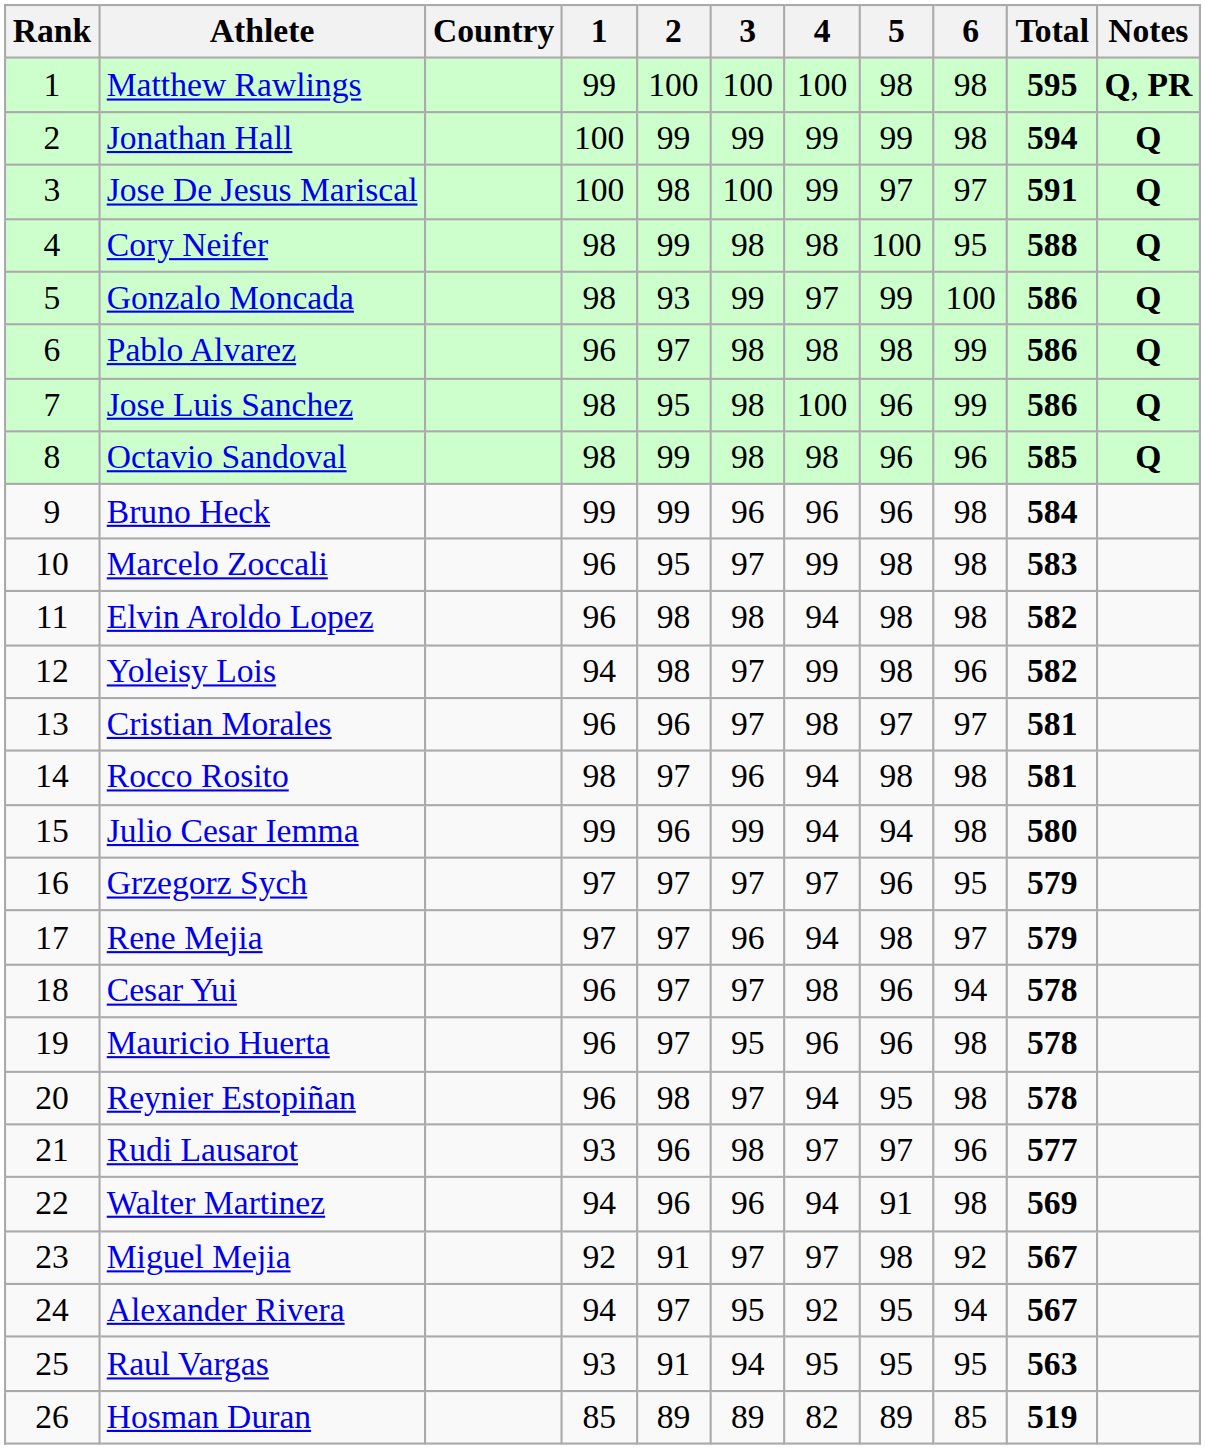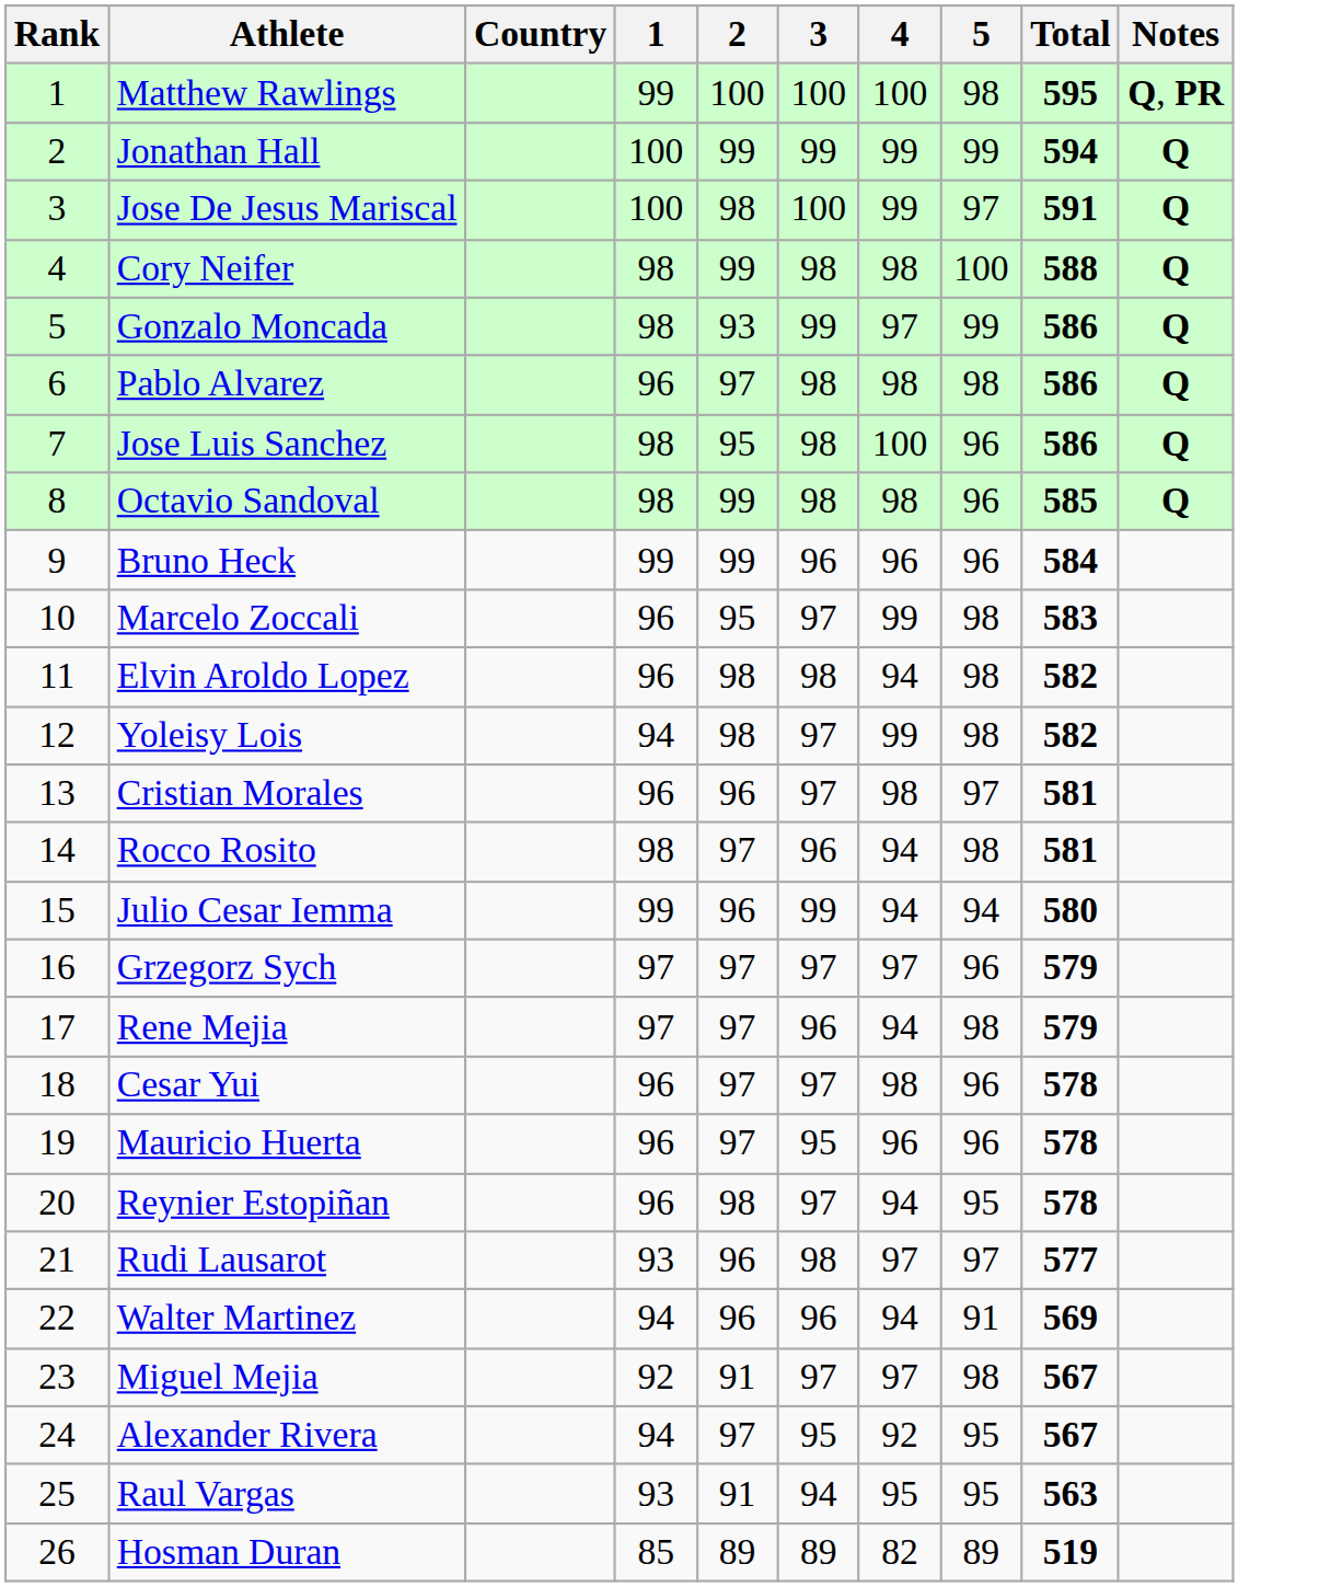- column: 6 | 98 | 98 | 97 | 95 | 100 | 99 | 99 | 96 | 98 | 98 | 98 | 96 | 97 | 98 | 98 | 95 | 97 | 94 | 98 | 98 | 96 | 98 | 92 | 94 | 95 | 85
